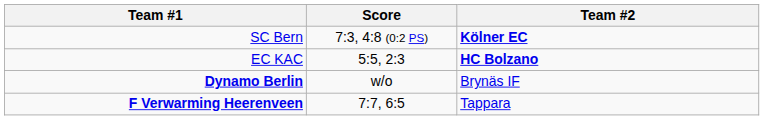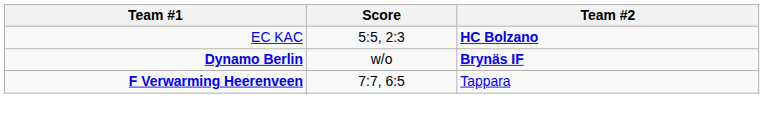- row: SC Bern | 7:3, 4:8 (0:2 PS) | Kölner EC
Dynamo Berlin | Team #2: normal -> bold
